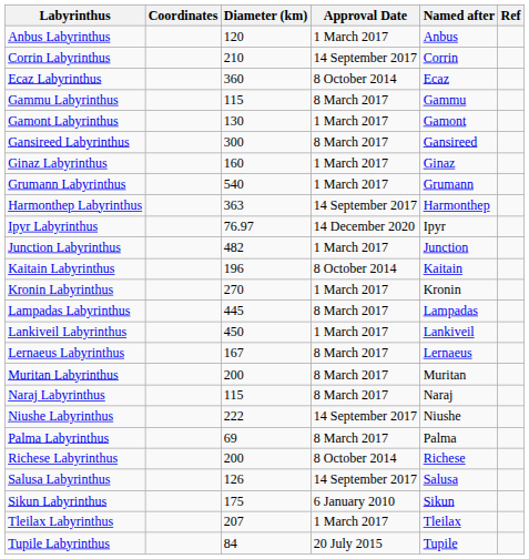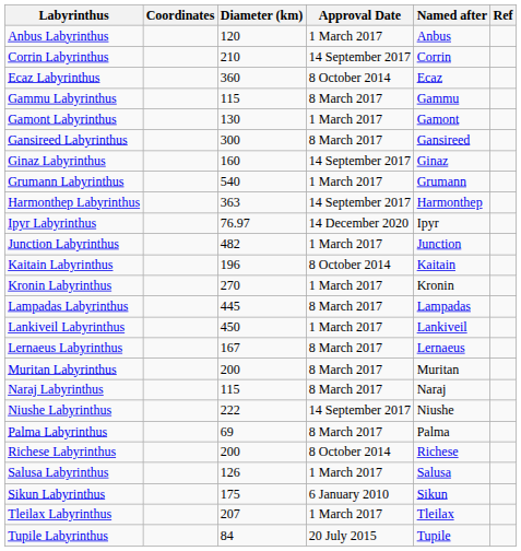Ginaz Labyrinthus | Approval Date: 1 March 2017 -> 14 September 2017
Salusa Labyrinthus | Approval Date: 14 September 2017 -> 1 March 2017
